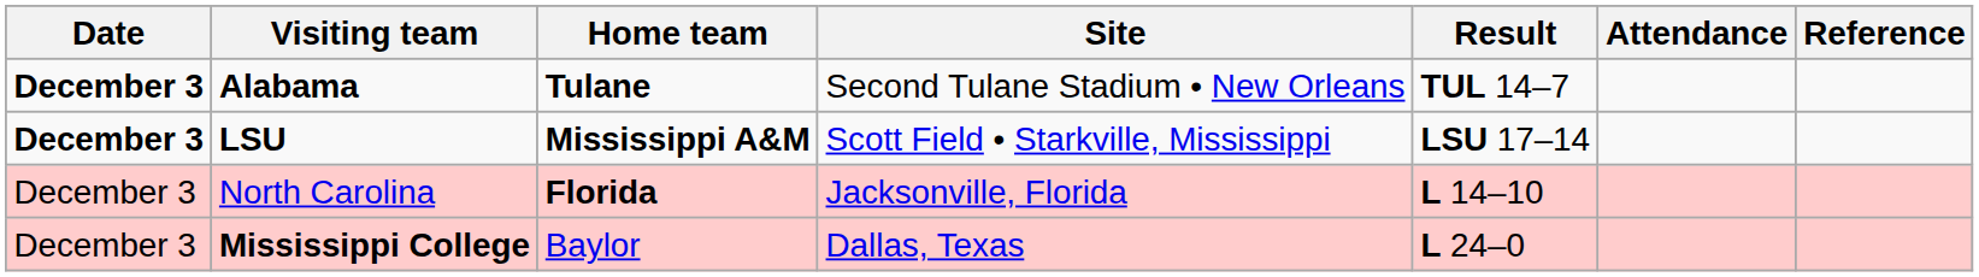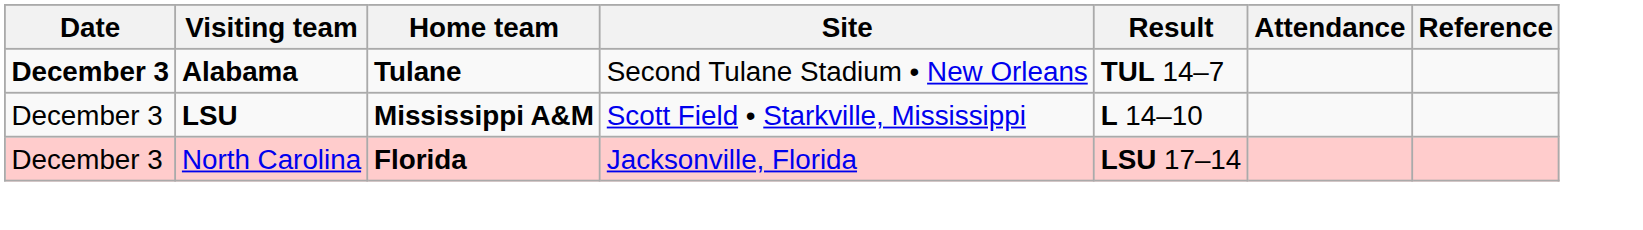LSU | Date: bold -> normal
LSU | Result: LSU 17–14 -> L 14–10
North Carolina | Result: L 14–10 -> LSU 17–14
- row: December 3 | Mississippi College | Baylor | Dallas, Texas | L 24–0
